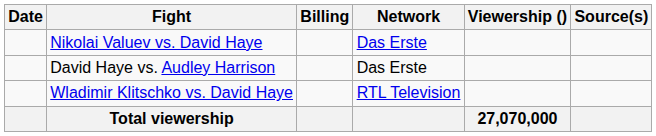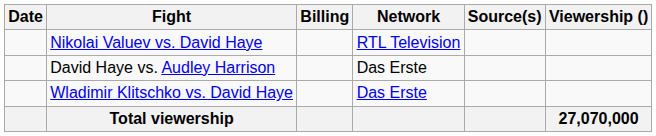columns swapped: Viewership () <-> Source(s)
Nikolai Valuev vs. David Haye | Network: Das Erste -> RTL Television
Wladimir Klitschko vs. David Haye | Network: RTL Television -> Das Erste
